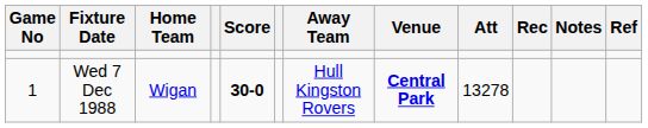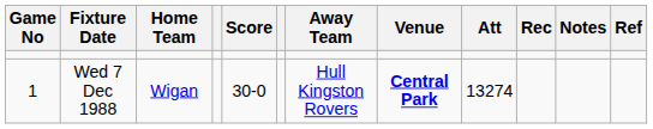Wed 7 Dec 1988 | Score: bold -> normal
Wed 7 Dec 1988 | Att: 13278 -> 13274
